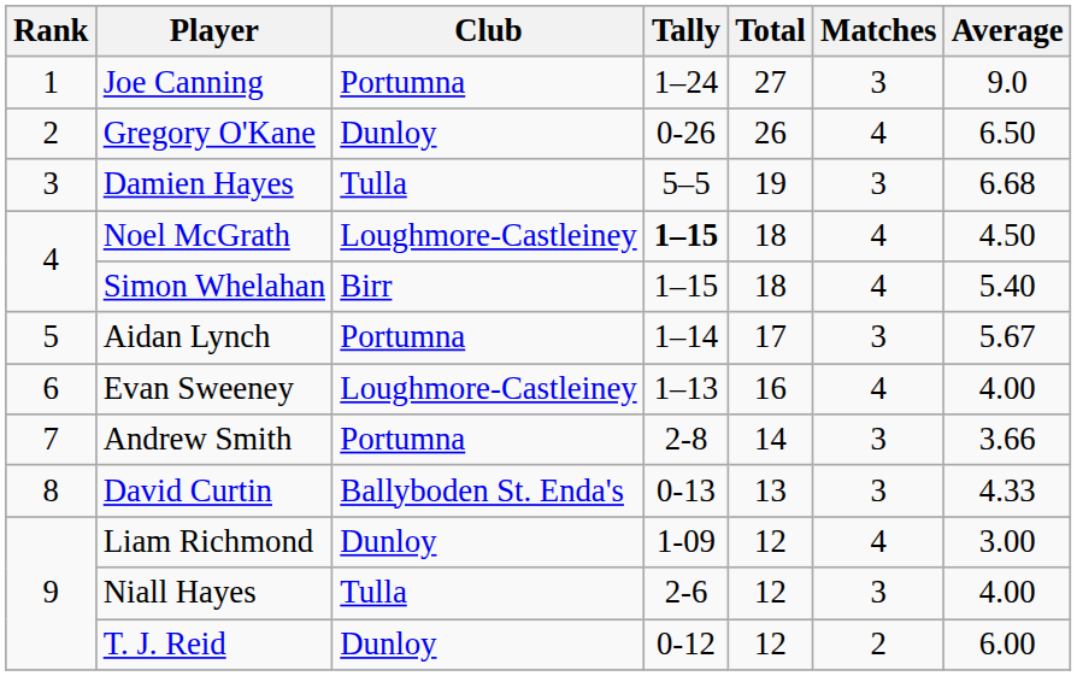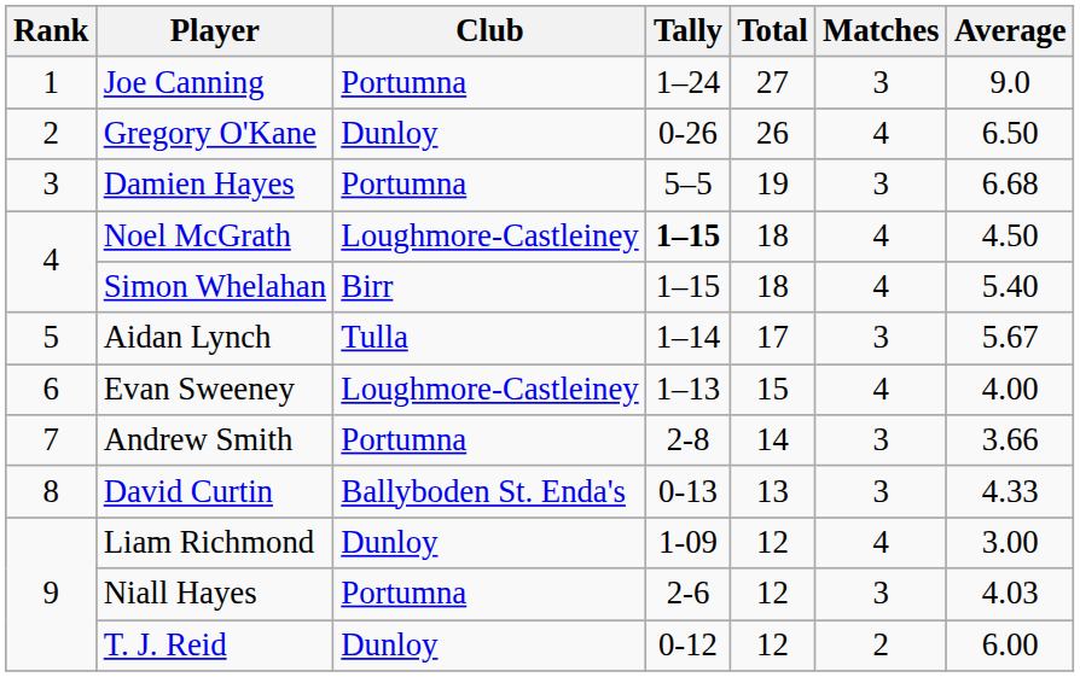Damien Hayes | Club: Tulla -> Portumna
Aidan Lynch | Club: Portumna -> Tulla
Evan Sweeney | Total: 16 -> 15
Niall Hayes | Club: Tulla -> Portumna
Niall Hayes | Average: 4.00 -> 4.03
